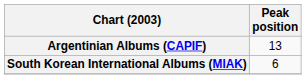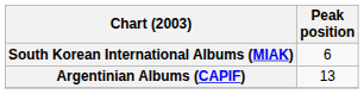rows swapped: Argentinian Albums (CAPIF) <-> South Korean International Albums (MIAK)
